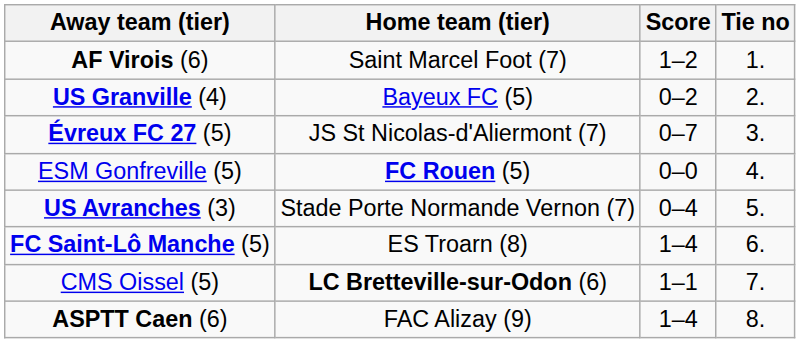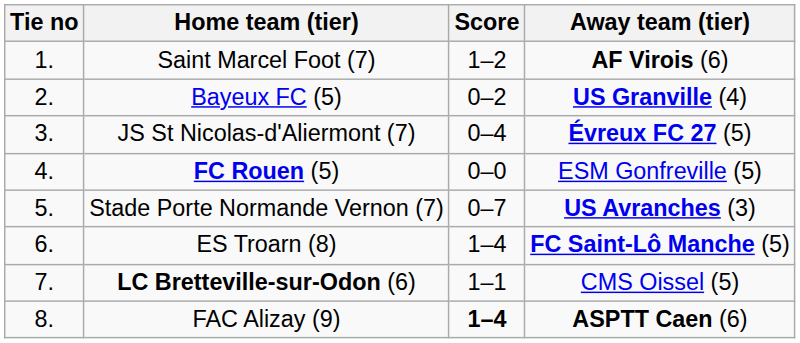columns swapped: Tie no <-> Away team (tier)
JS St Nicolas-d'Aliermont (7) | Score: 0–7 -> 0–4
Stade Porte Normande Vernon (7) | Score: 0–4 -> 0–7
FAC Alizay (9) | Score: normal -> bold
